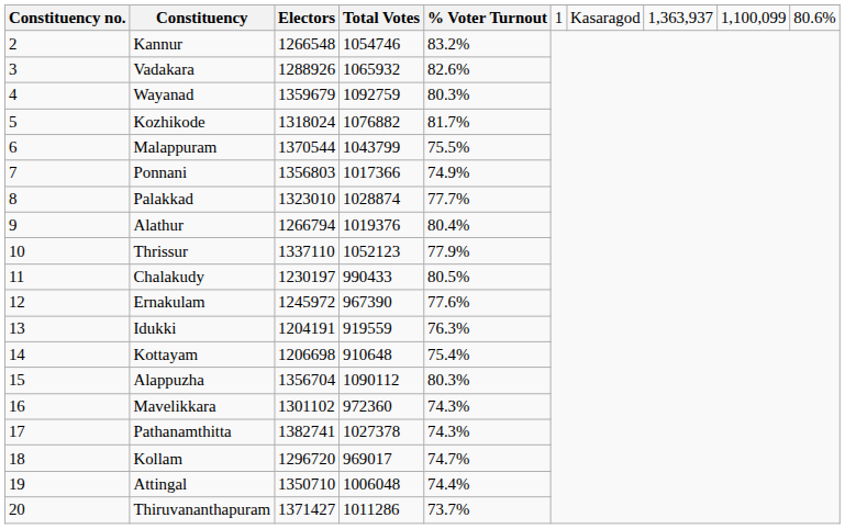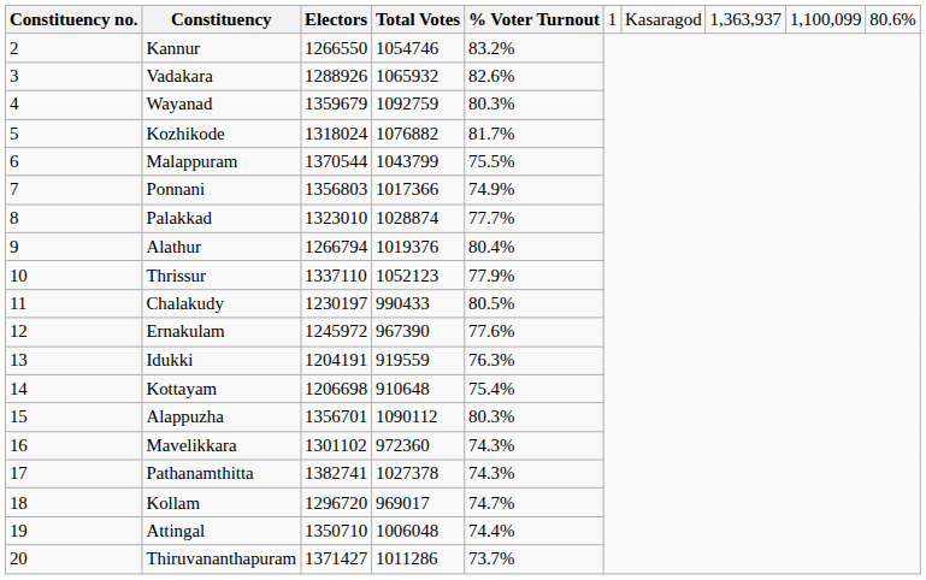Kannur | Electors: 1266548 -> 1266550
Alappuzha | Electors: 1356704 -> 1356701
